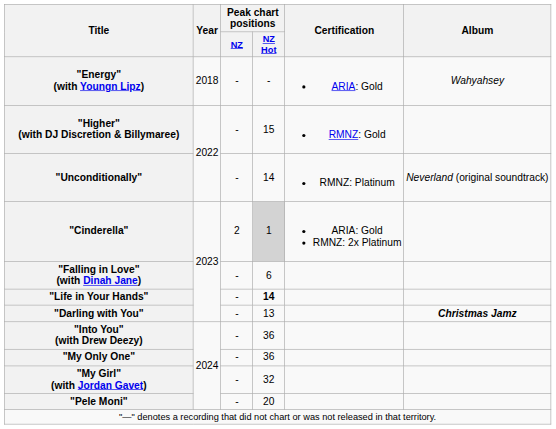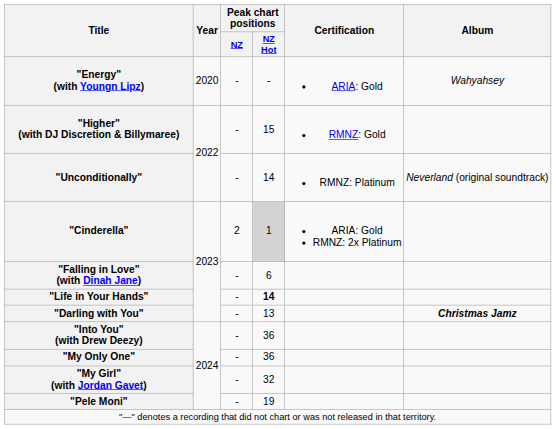"Energy" (with Youngn Lipz) | Year: 2018 -> 2020
"Pele Moni" | Peak chart positions / NZ Hot: 20 -> 19
